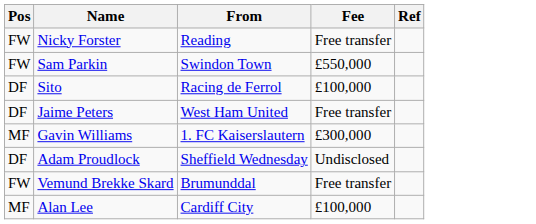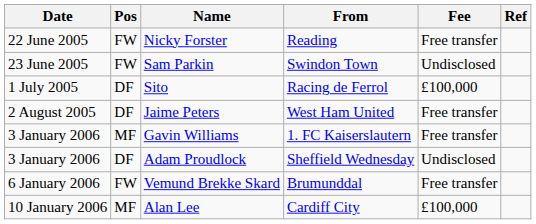+ column: Date | 22 June 2005 | 23 June 2005 | 1 July 2005 | 2 August 2005 | 3 January 2006 | 3 January 2006 | 6 January 2006 | 10 January 2006
Sam Parkin | Fee: £550,000 -> Undisclosed
Gavin Williams | Fee: £300,000 -> Free transfer
